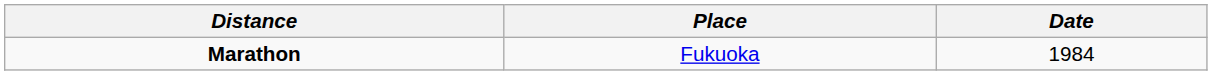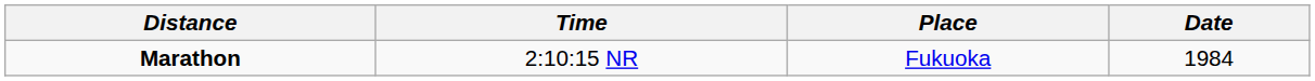+ column: Time | 2:10:15 NR
